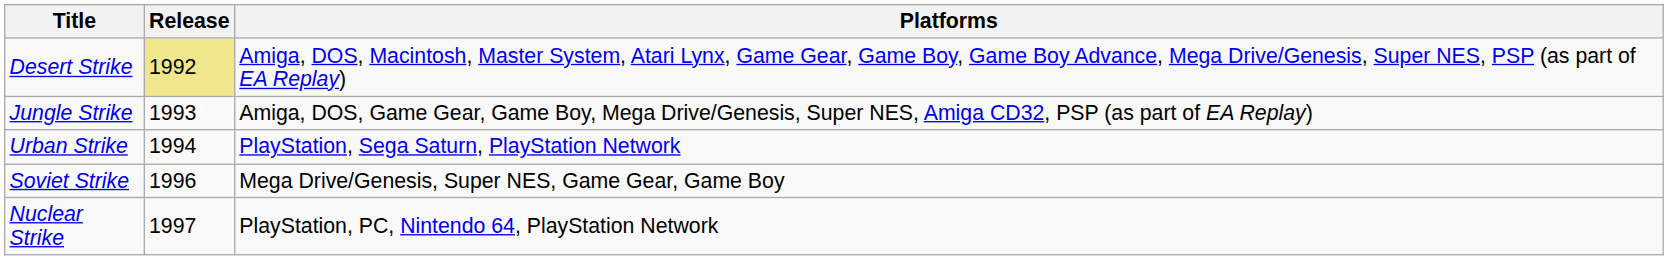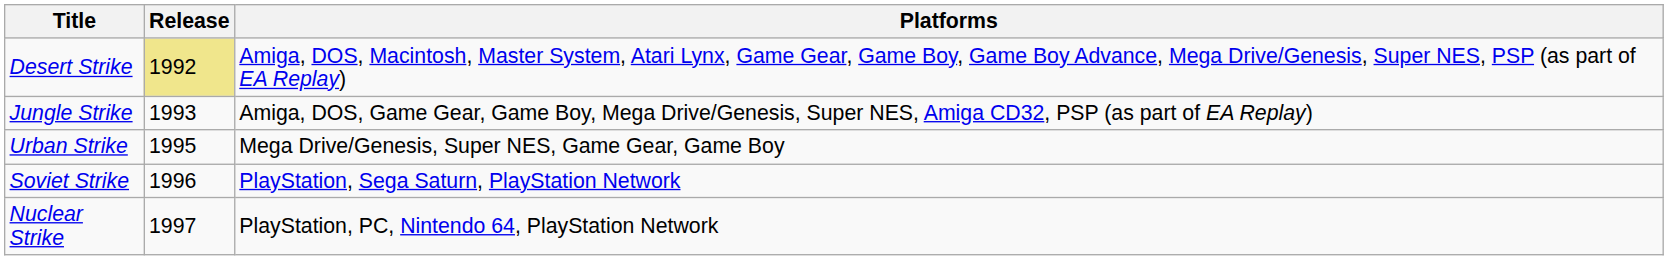Urban Strike | Release: 1994 -> 1995
Urban Strike | Platforms: PlayStation, Sega Saturn, PlayStation Network -> Mega Drive/Genesis, Super NES, Game Gear, Game Boy
Soviet Strike | Platforms: Mega Drive/Genesis, Super NES, Game Gear, Game Boy -> PlayStation, Sega Saturn, PlayStation Network
